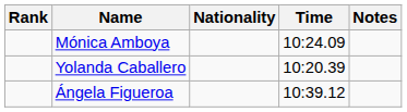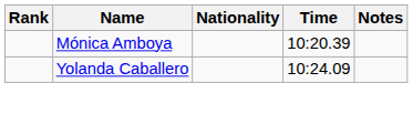Mónica Amboya | Time: 10:24.09 -> 10:20.39
Yolanda Caballero | Time: 10:20.39 -> 10:24.09
- row: Ángela Figueroa | 10:39.12
